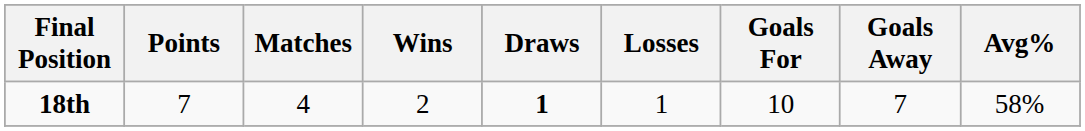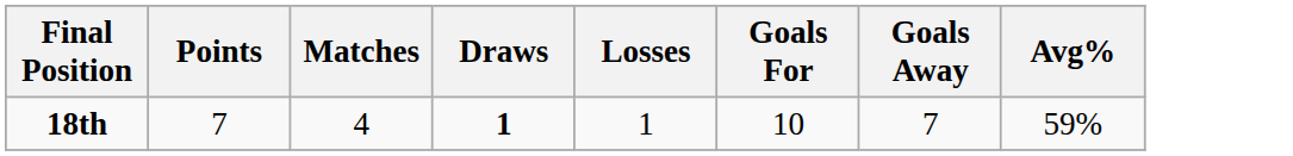- column: Wins | 2
18th | Avg%: 58% -> 59%
